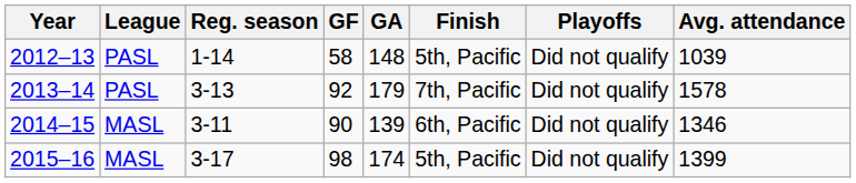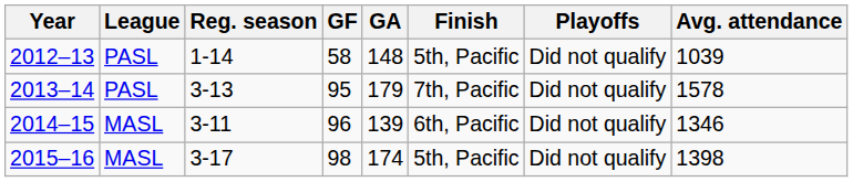2013–14 | GF: 92 -> 95
2014–15 | GF: 90 -> 96
2015–16 | Avg. attendance: 1399 -> 1398
